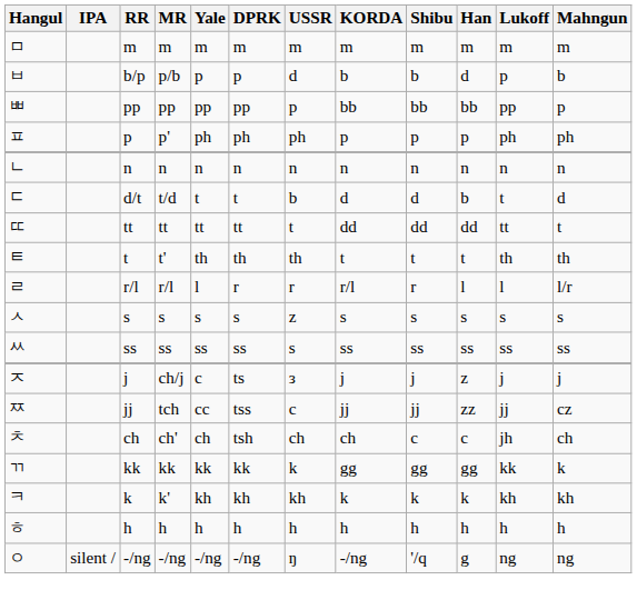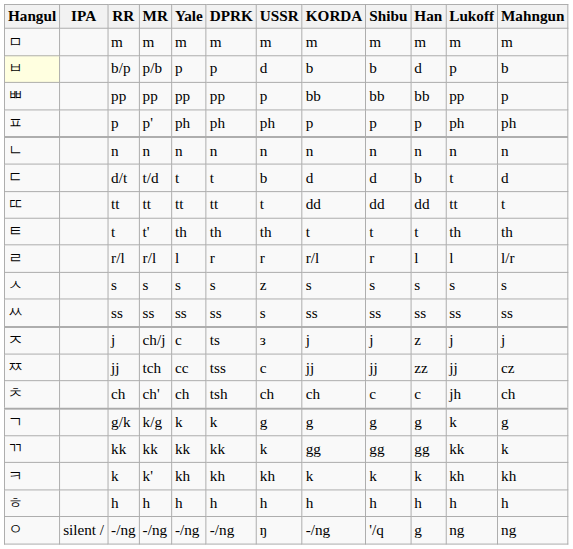b/p | Hangul: no background -> lightyellow background
+ row: ㄱ | g/k | k/g | k | k | g | g | g | g | k | g
